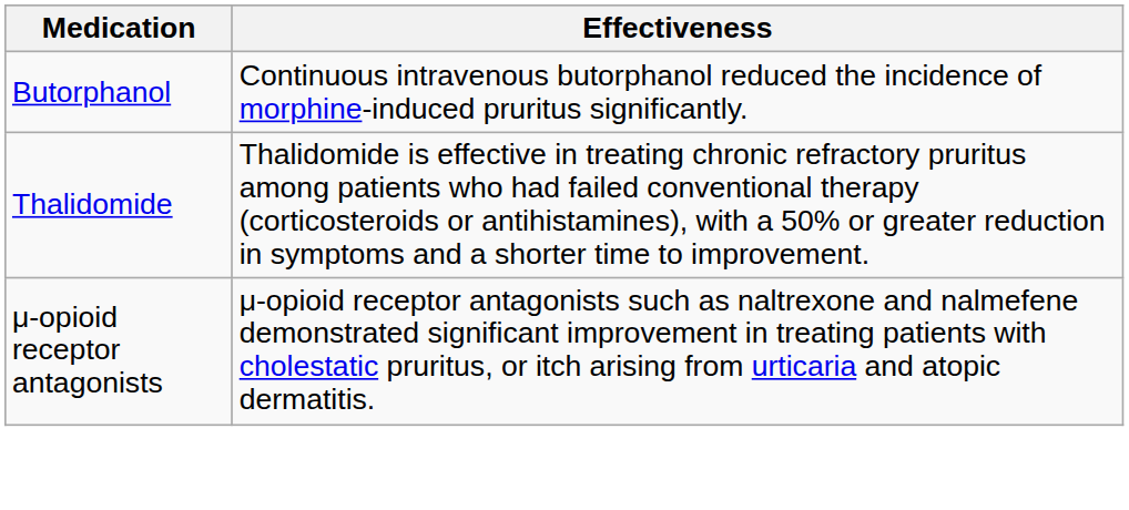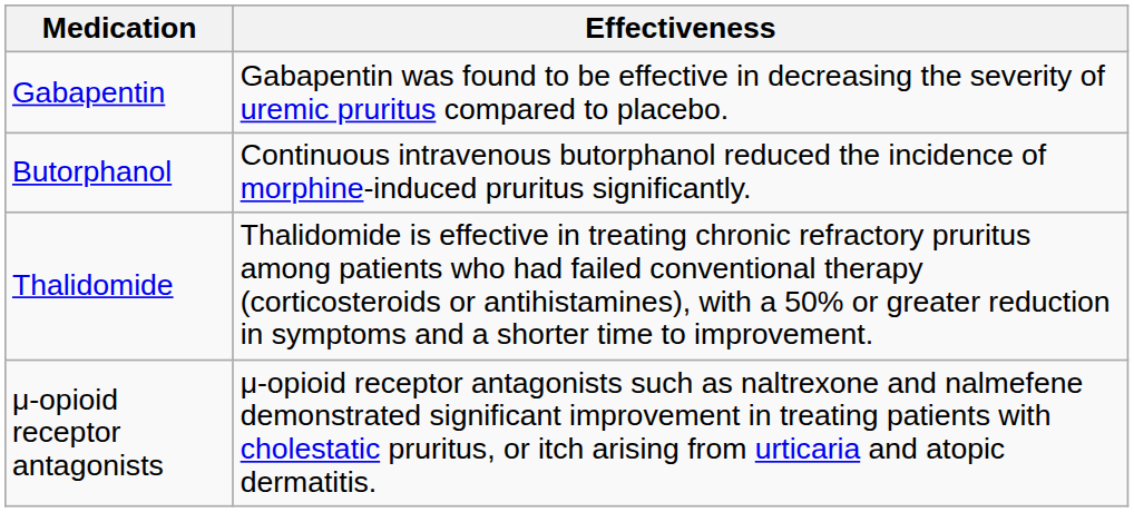+ row: Gabapentin | Gabapentin was found to be effective in decreasing the severity of uremic pruritus compared to placebo.
